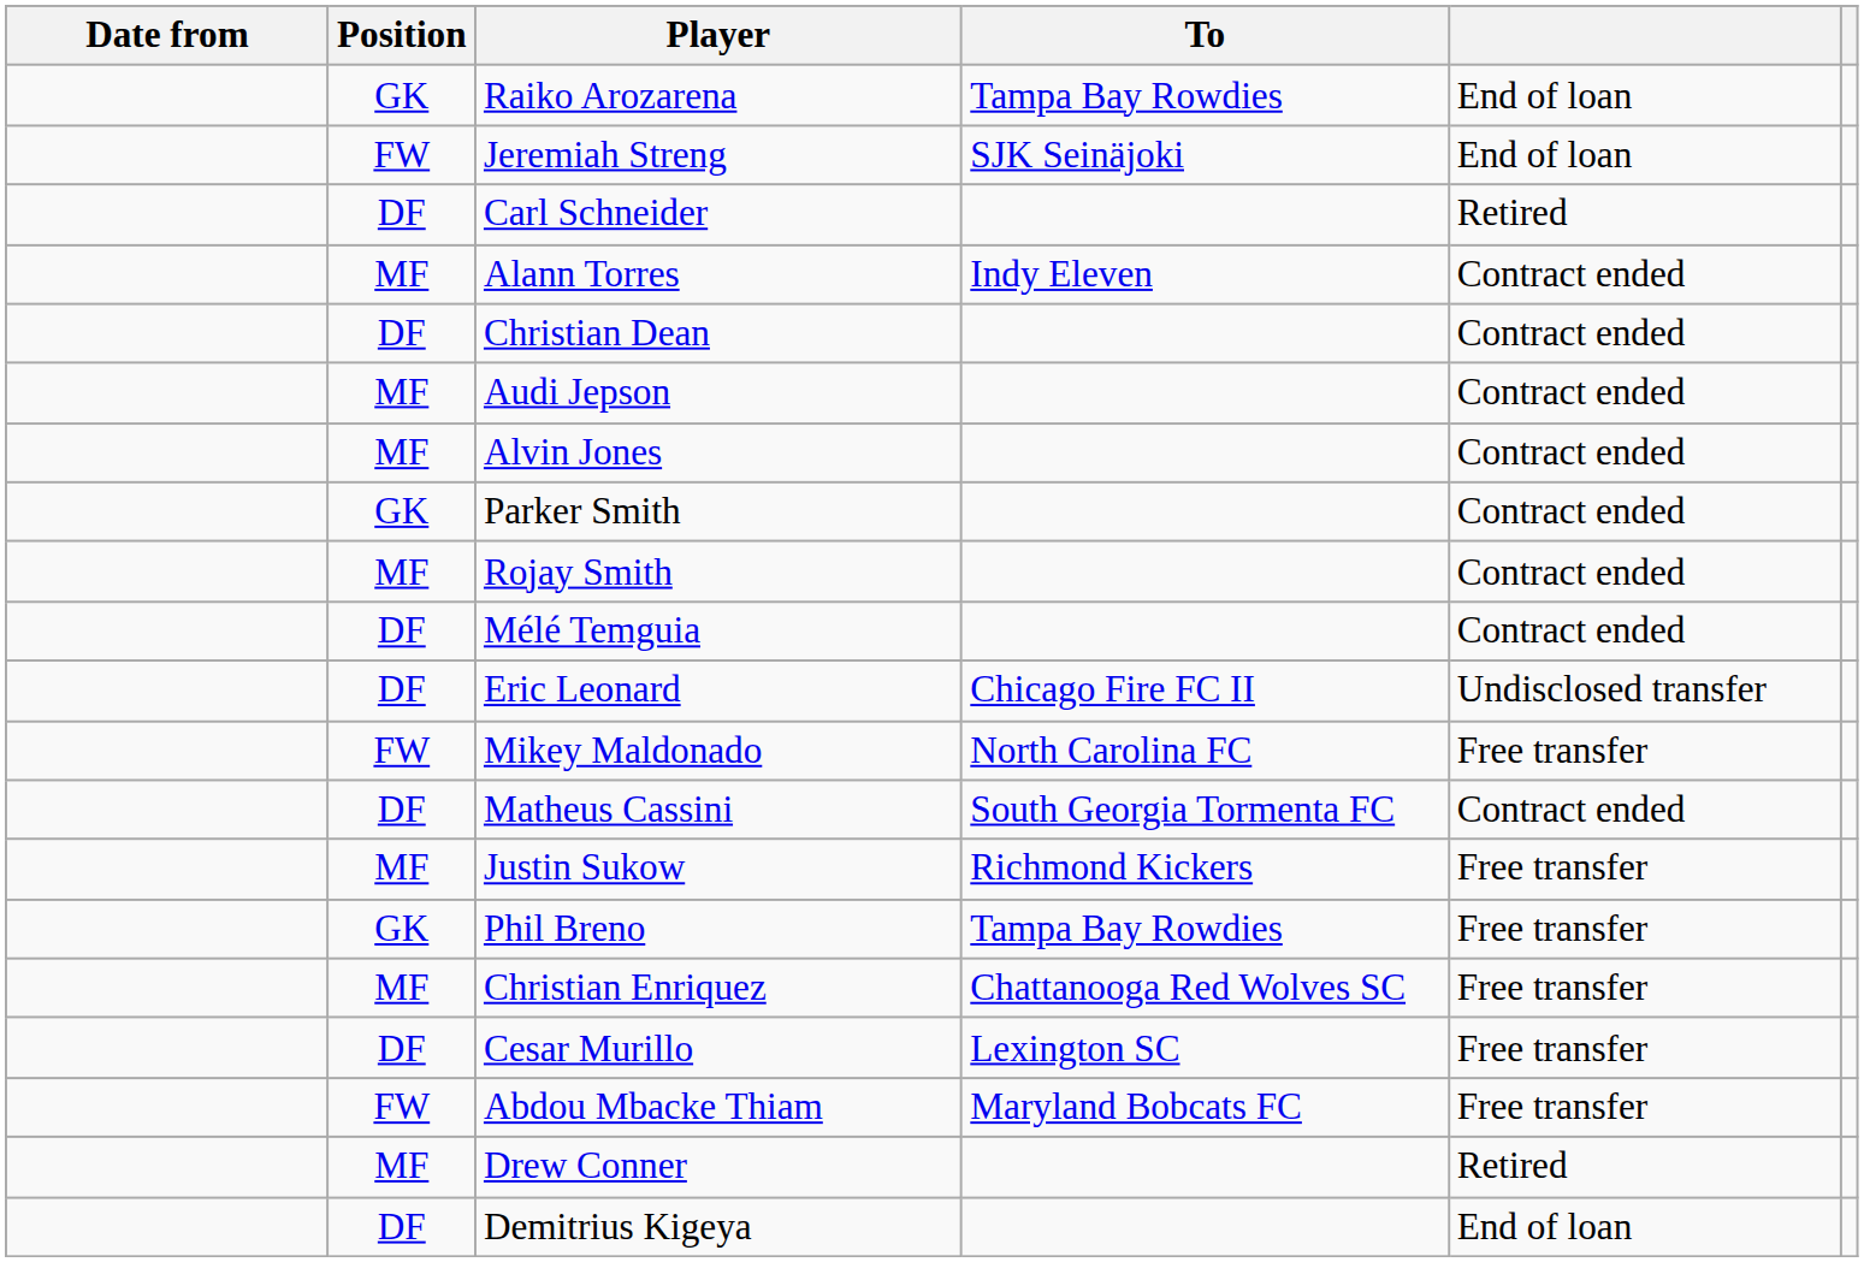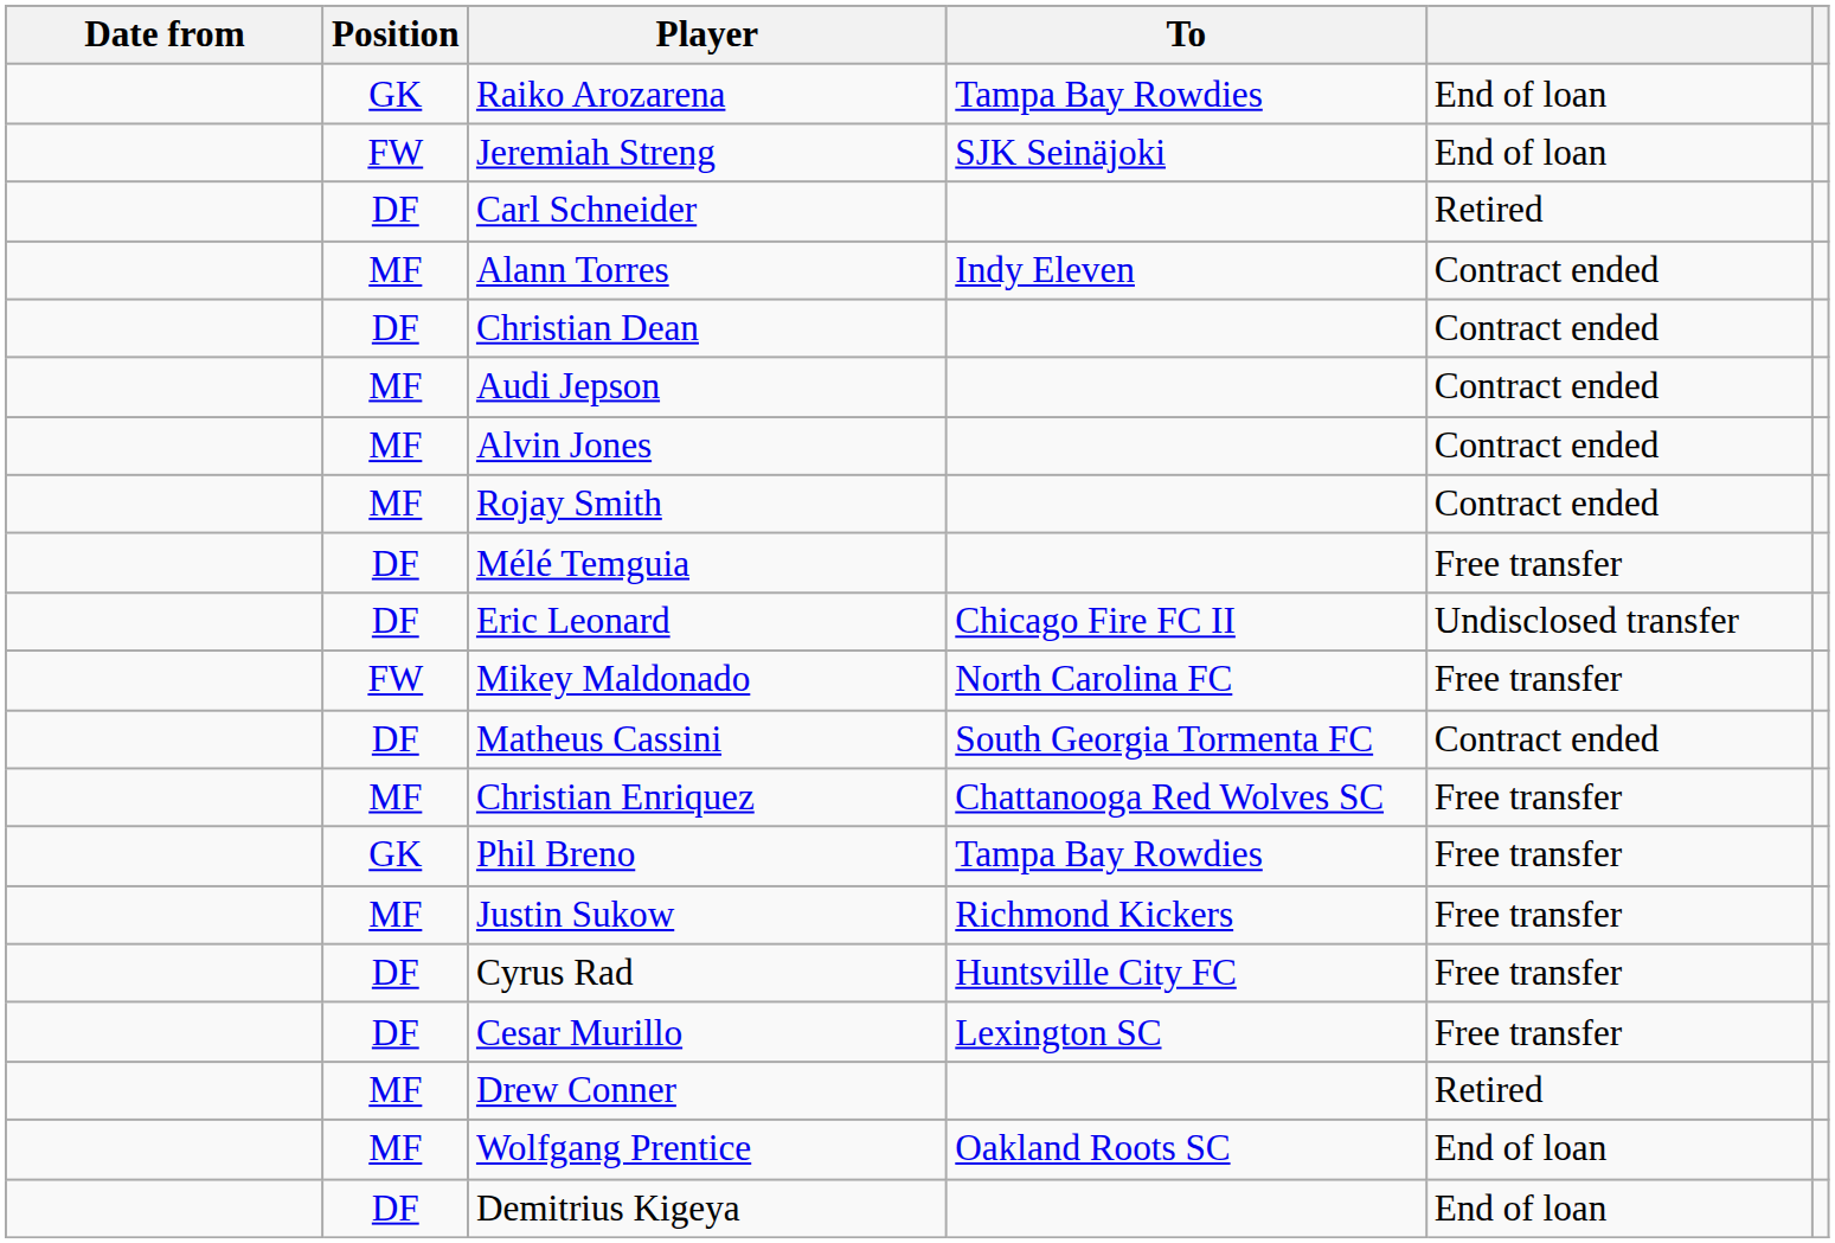- row: GK | Parker Smith | Contract ended
Mélé Temguia | column 5: Contract ended -> Free transfer
rows swapped: Christian Enriquez <-> Justin Sukow
+ row: DF | Cyrus Rad | Huntsville City FC | Free transfer
- row: FW | Abdou Mbacke Thiam | Maryland Bobcats FC | Free transfer
+ row: MF | Wolfgang Prentice | Oakland Roots SC | End of loan
